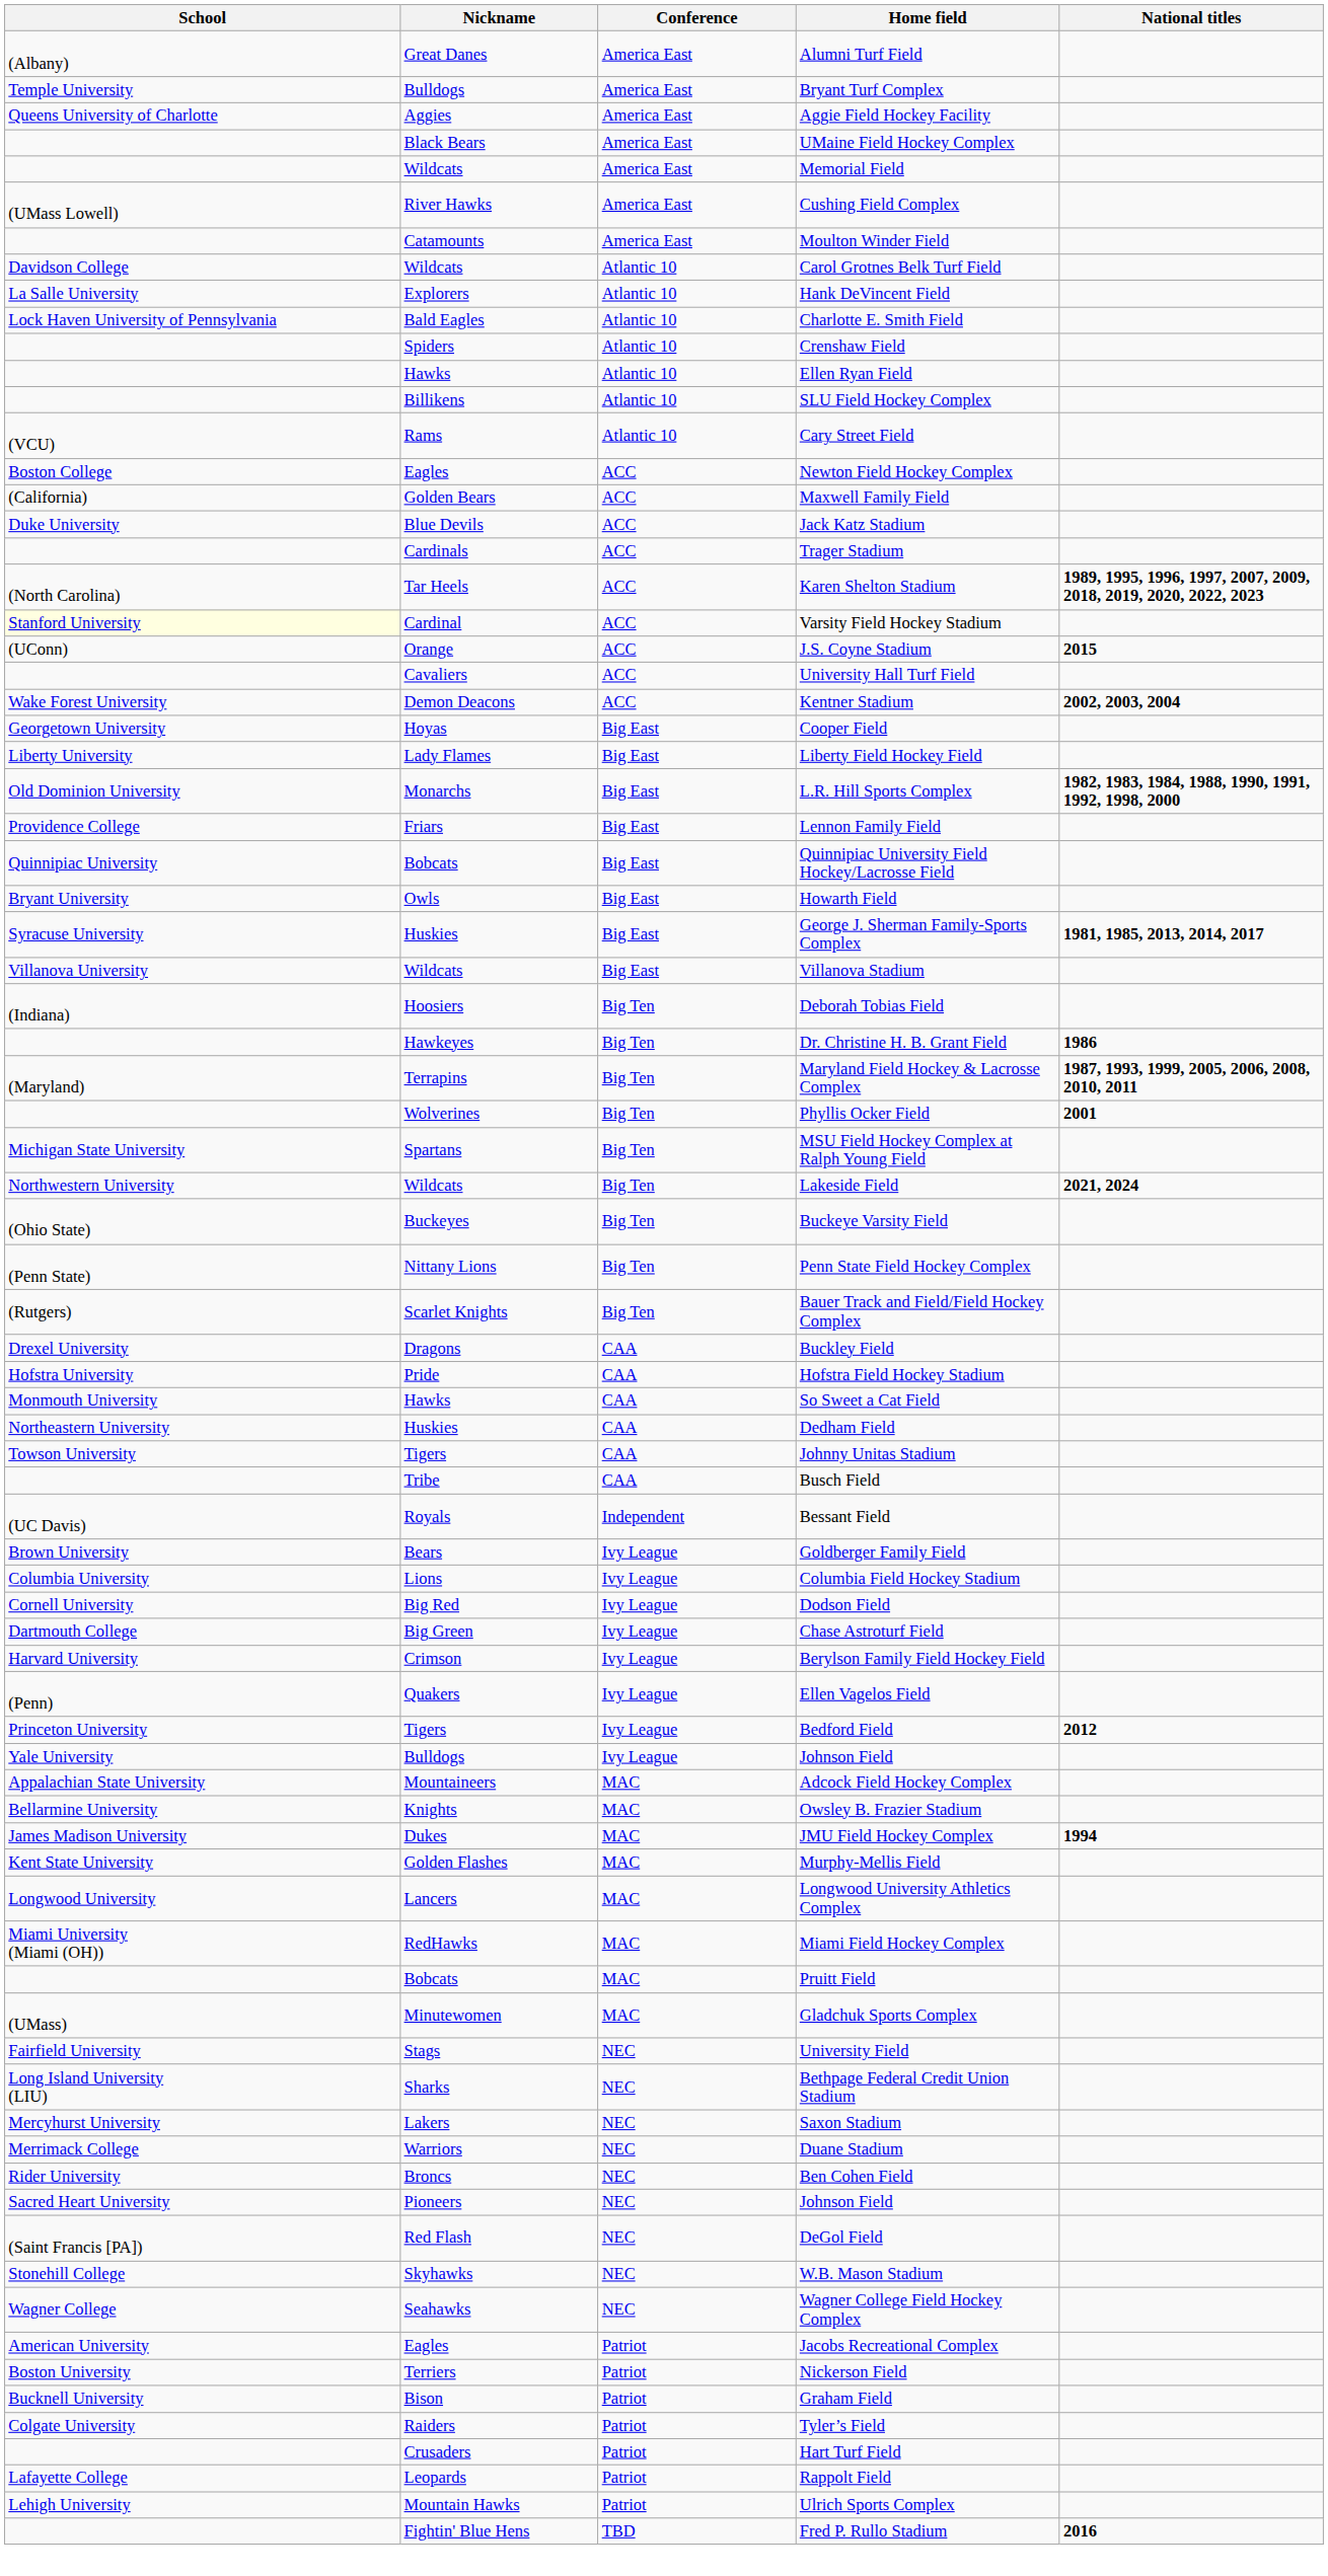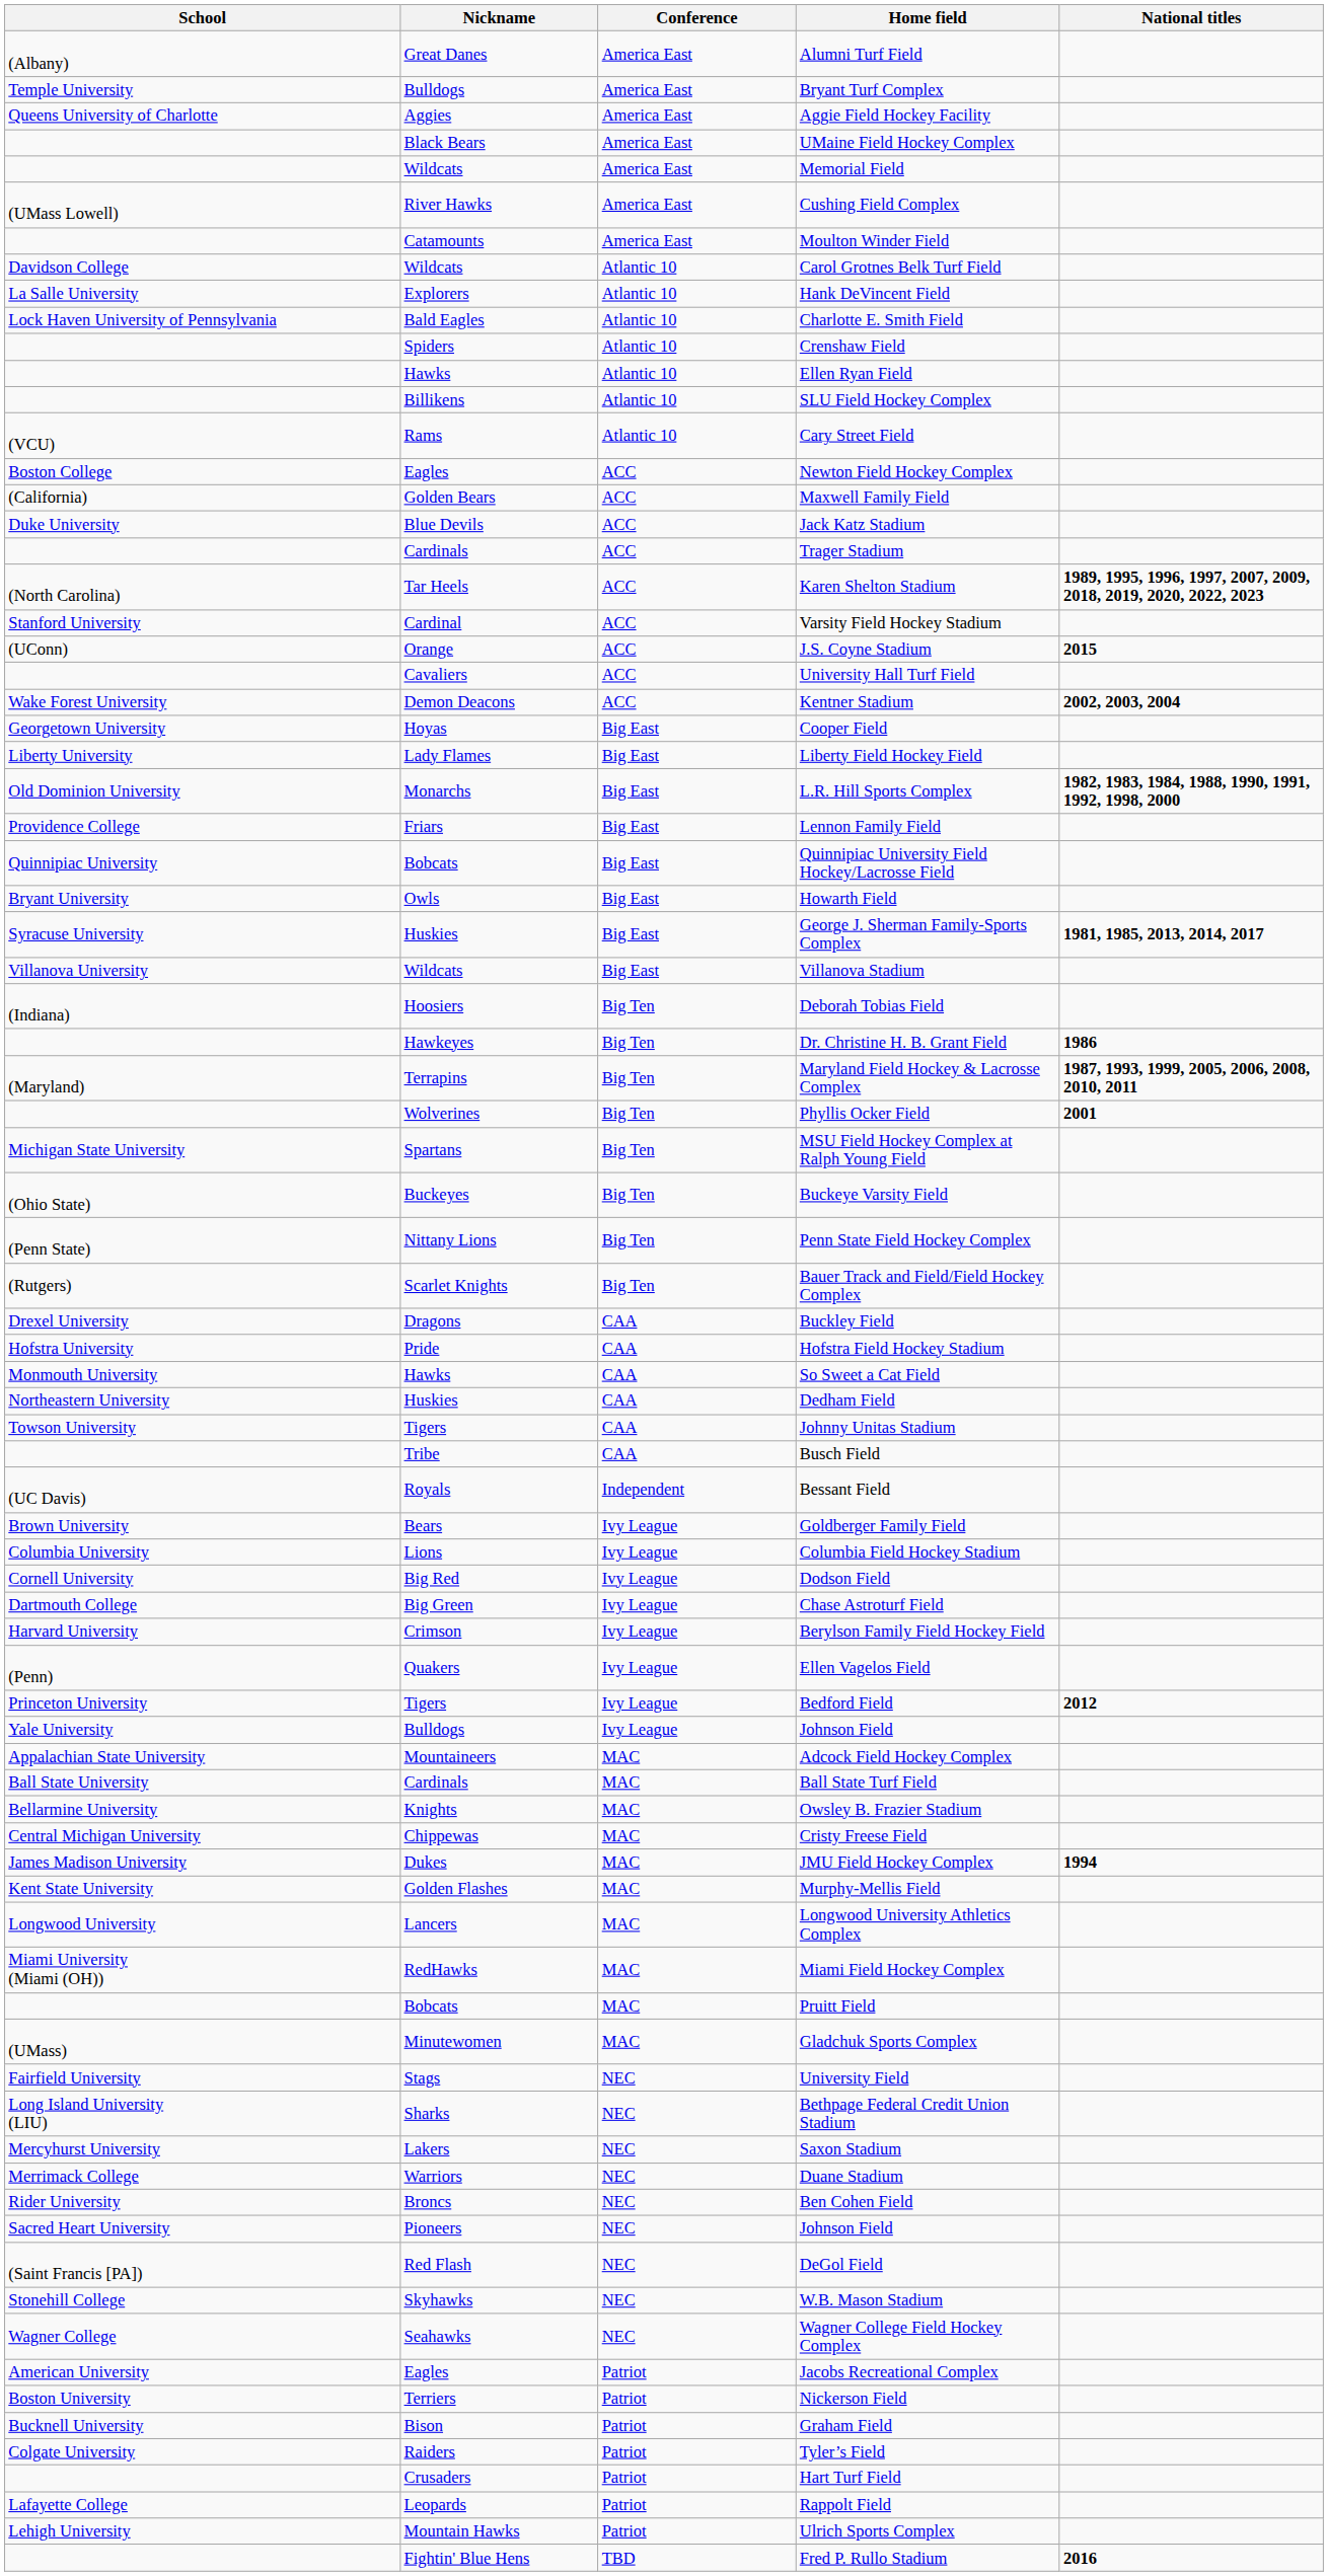Varsity Field Hockey Stadium | School: lightyellow background -> no background
- row: Northwestern University | Wildcats | Big Ten | Lakeside Field | 2021, 2024
+ row: Ball State University | Cardinals | MAC | Ball State Turf Field
+ row: Central Michigan University | Chippewas | MAC | Cristy Freese Field
